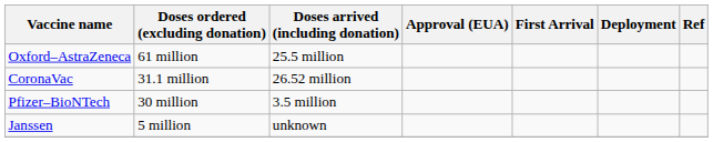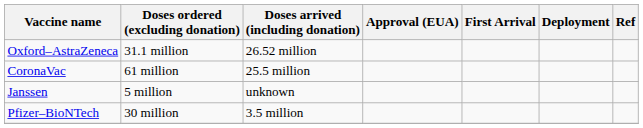Oxford–AstraZeneca | Doses ordered (excluding donation): 61 million -> 31.1 million
Oxford–AstraZeneca | Doses arrived (including donation): 25.5 million -> 26.52 million
CoronaVac | Doses ordered (excluding donation): 31.1 million -> 61 million
CoronaVac | Doses arrived (including donation): 26.52 million -> 25.5 million
rows swapped: Janssen <-> Pfizer–BioNTech
